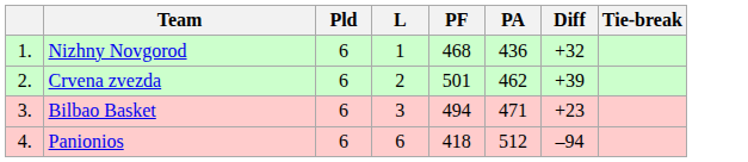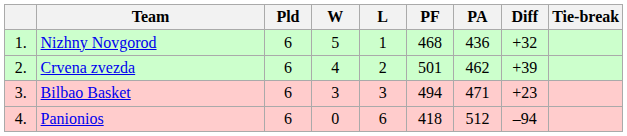+ column: W | 5 | 4 | 3 | 0
